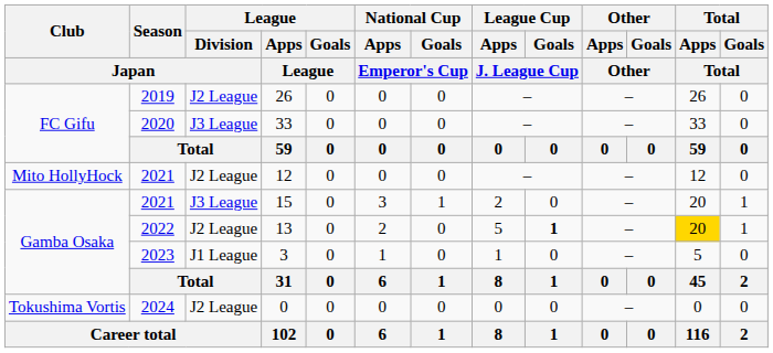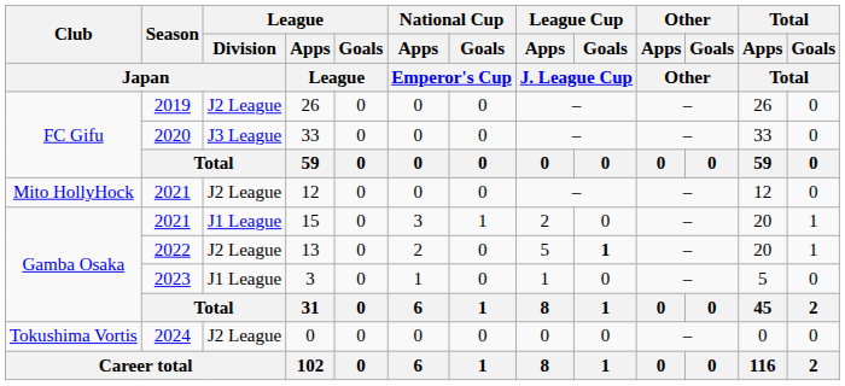15 | League / Division / Japan: J3 League -> J1 League
13 | Total / Apps / Total: gold background -> no background
